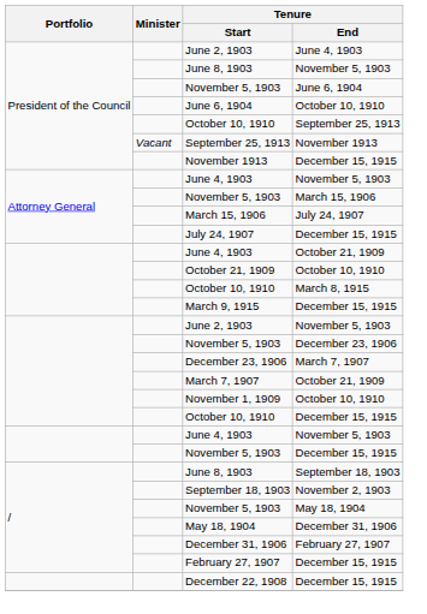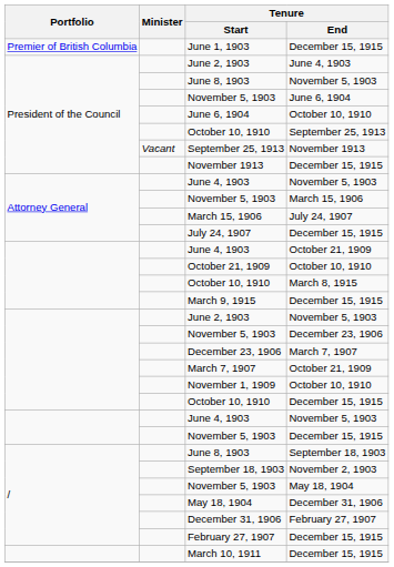+ row: Premier of British Columbia | June 1, 1903 | December 15, 1915
- row: December 22, 1908 | December 15, 1915
+ row: March 10, 1911 | December 15, 1915
